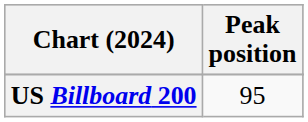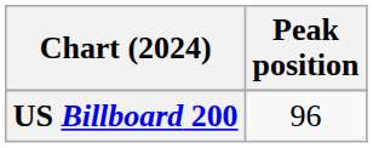US Billboard 200 | Peak position: 95 -> 96
